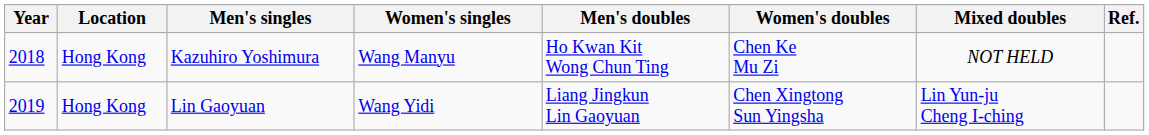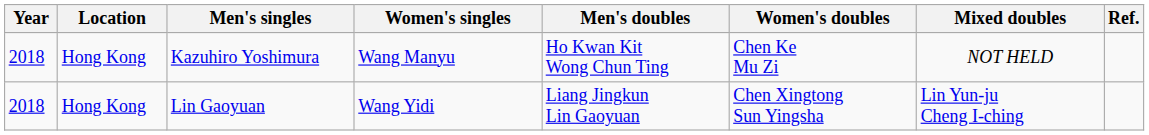Lin Gaoyuan | Year: 2019 -> 2018
